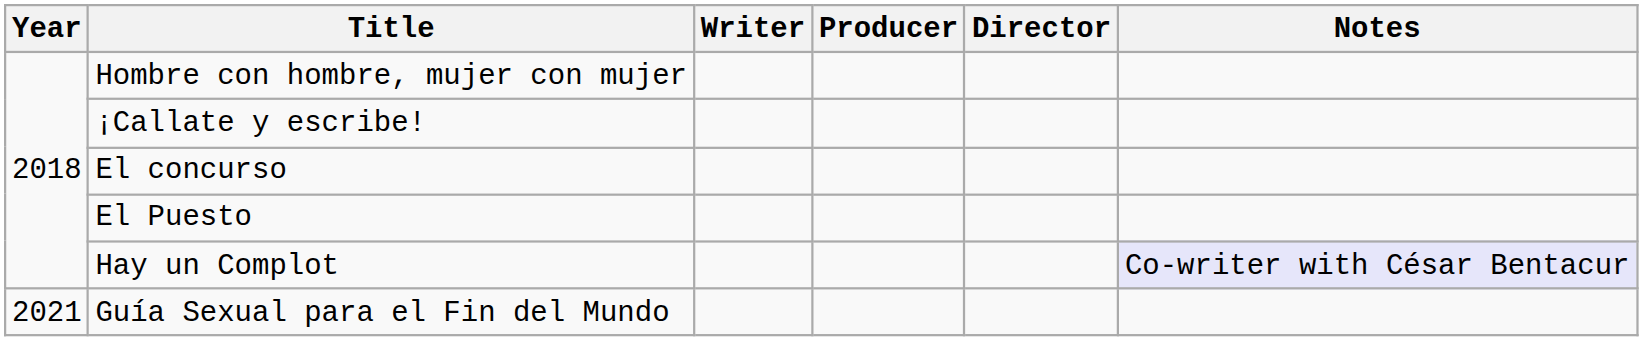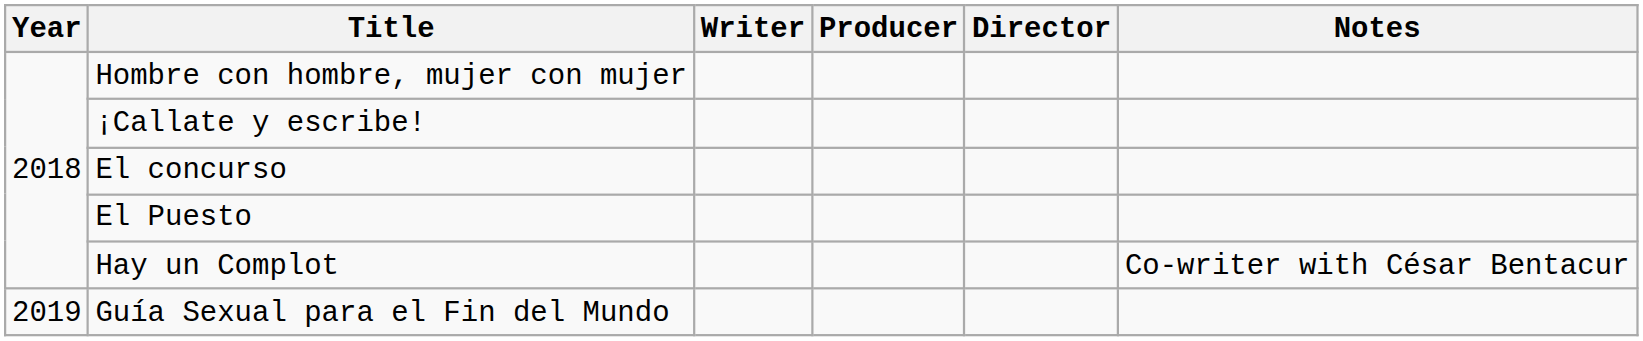Hay un Complot | Notes: lavender background -> no background
Guía Sexual para el Fin del Mundo | Year: 2021 -> 2019
